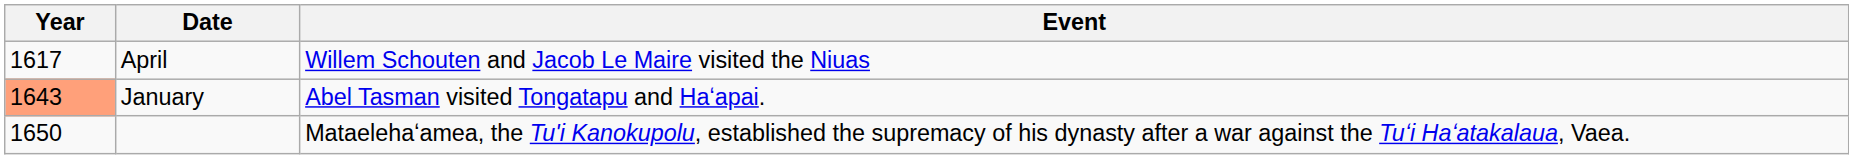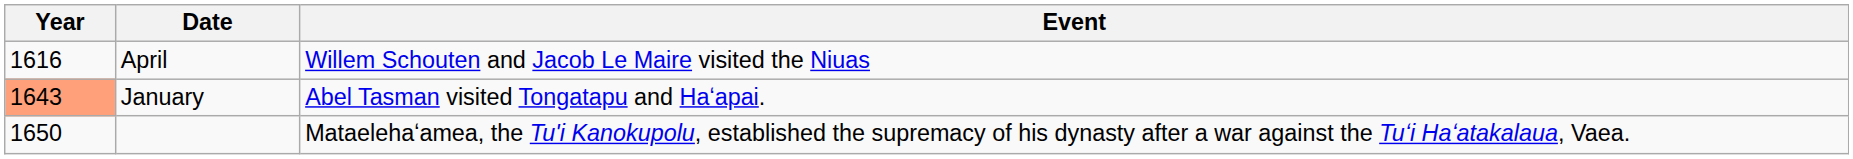April | Year: 1617 -> 1616
